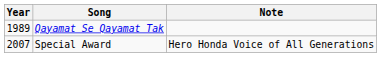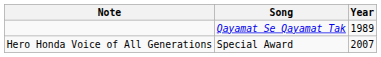columns swapped: Year <-> Note
